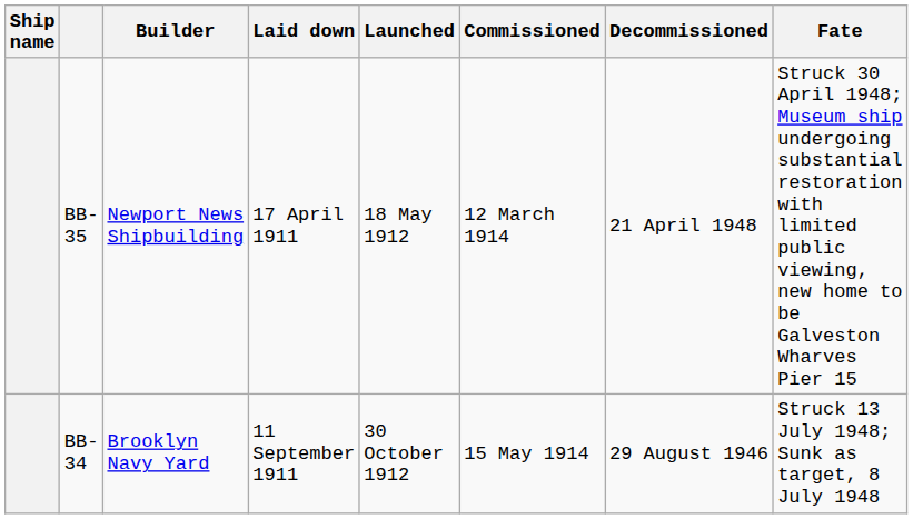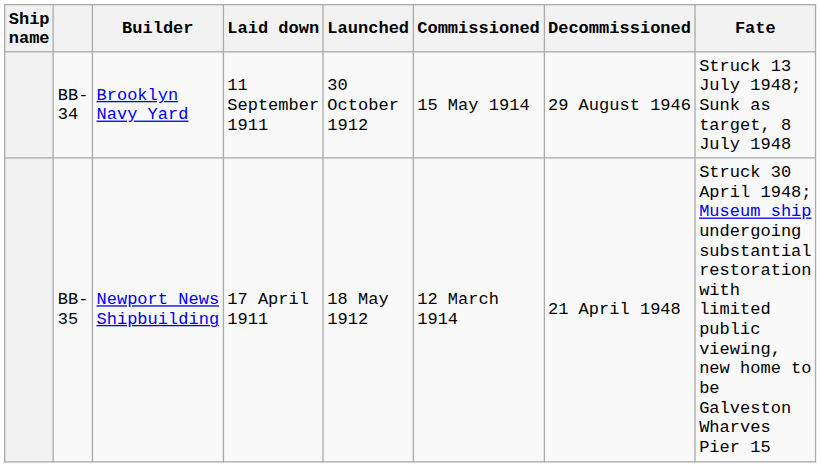rows swapped: BB-34 <-> BB-35
